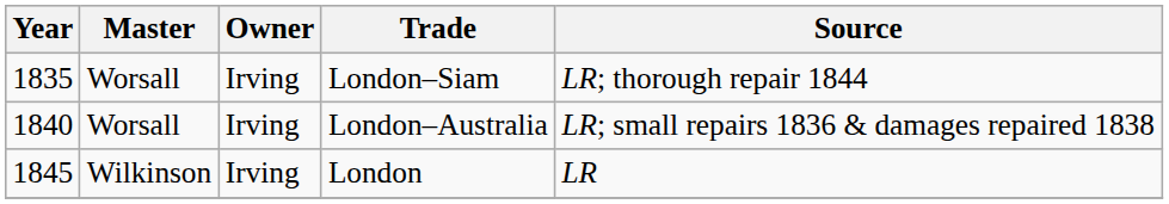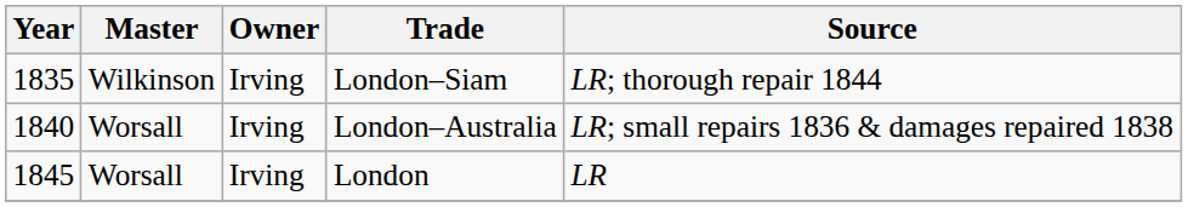London–Siam | Master: Worsall -> Wilkinson
London | Master: Wilkinson -> Worsall
